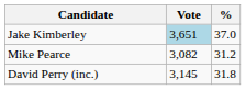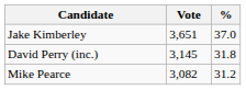Jake Kimberley | Vote: lightblue background -> no background
rows swapped: David Perry (inc.) <-> Mike Pearce
